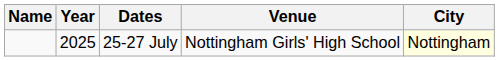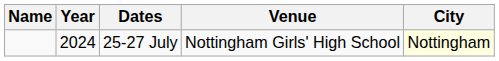25-27 July | Year: 2025 -> 2024
